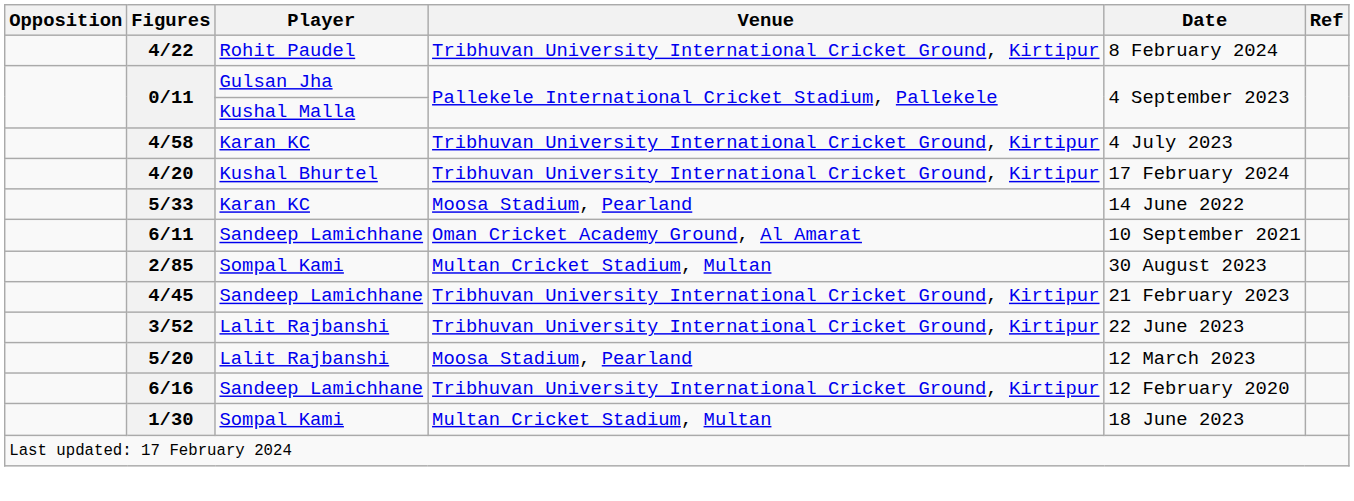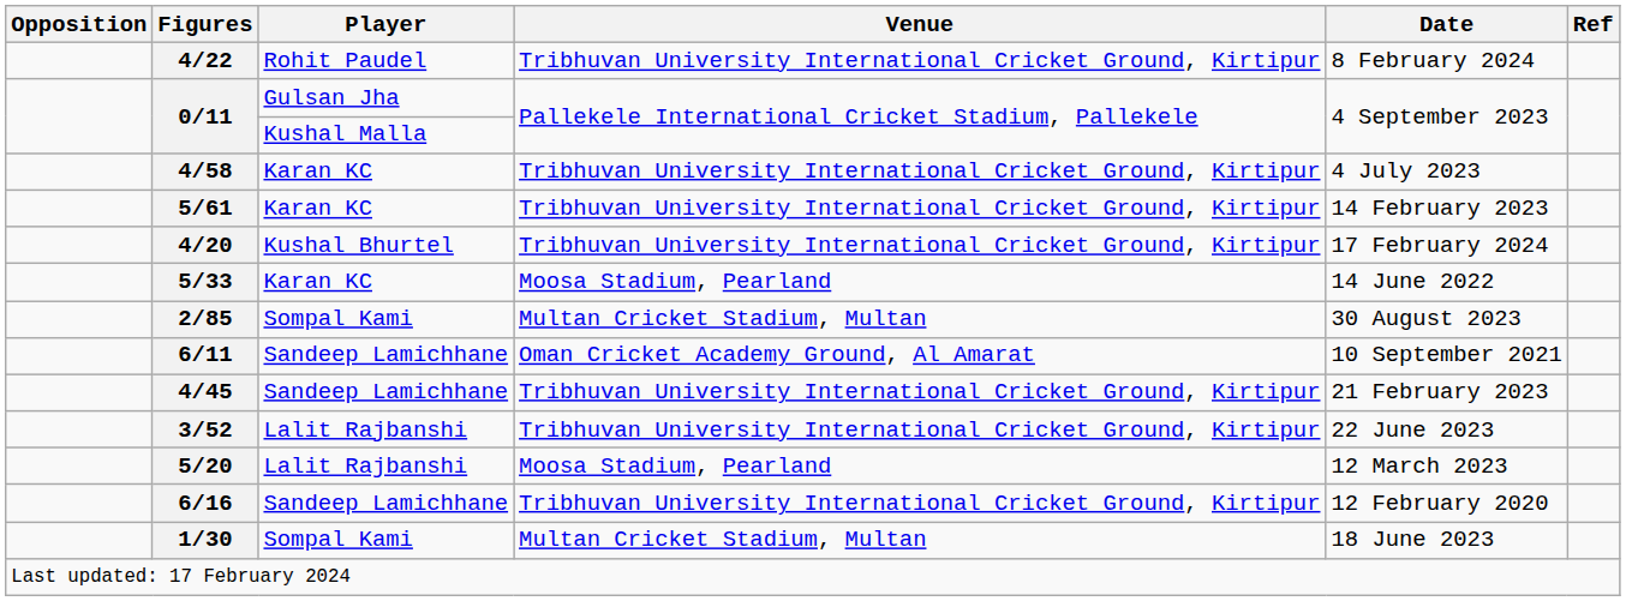+ row: 5/61 | Karan KC | Tribhuvan University International Cricket Ground, Kirtipur | 14 February 2023
rows swapped: 2/85 <-> 6/11
